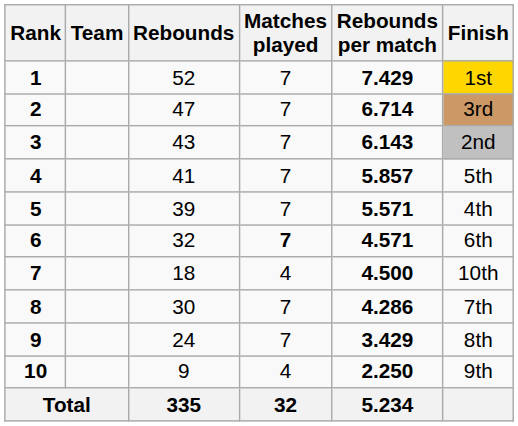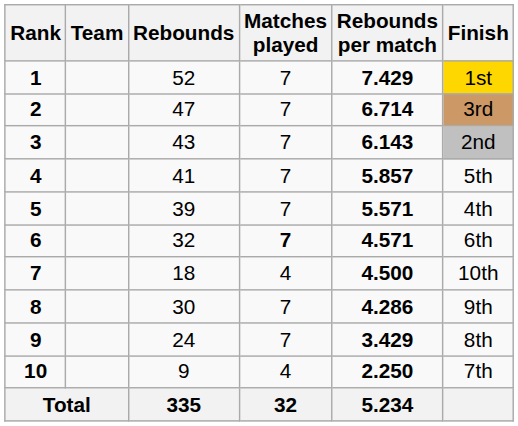8 | Finish: 7th -> 9th
10 | Finish: 9th -> 7th
